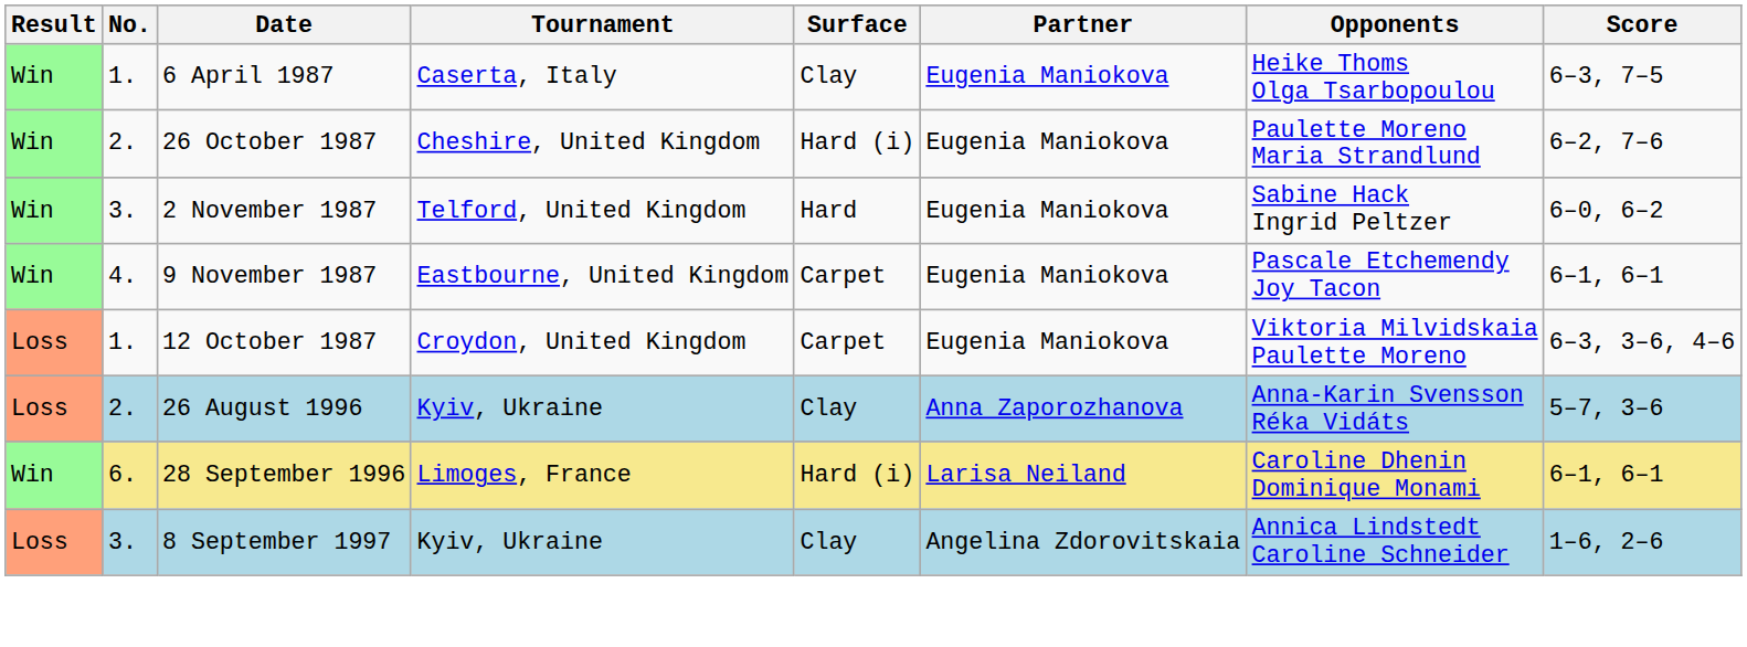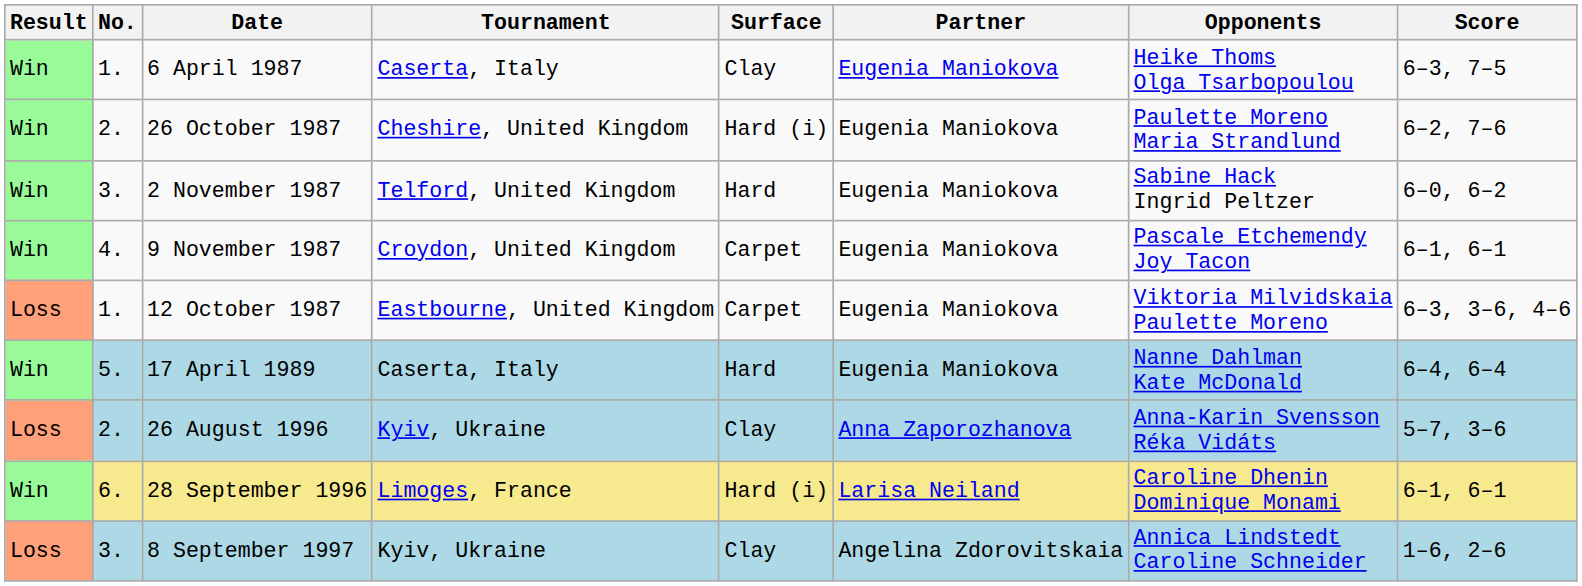9 November 1987 | Tournament: Eastbourne, United Kingdom -> Croydon, United Kingdom
12 October 1987 | Tournament: Croydon, United Kingdom -> Eastbourne, United Kingdom
+ row: Win | 5. | 17 April 1989 | Caserta, Italy | Hard | Eugenia Maniokova | Nanne Dahlman Kate McDonald | 6–4, 6–4
